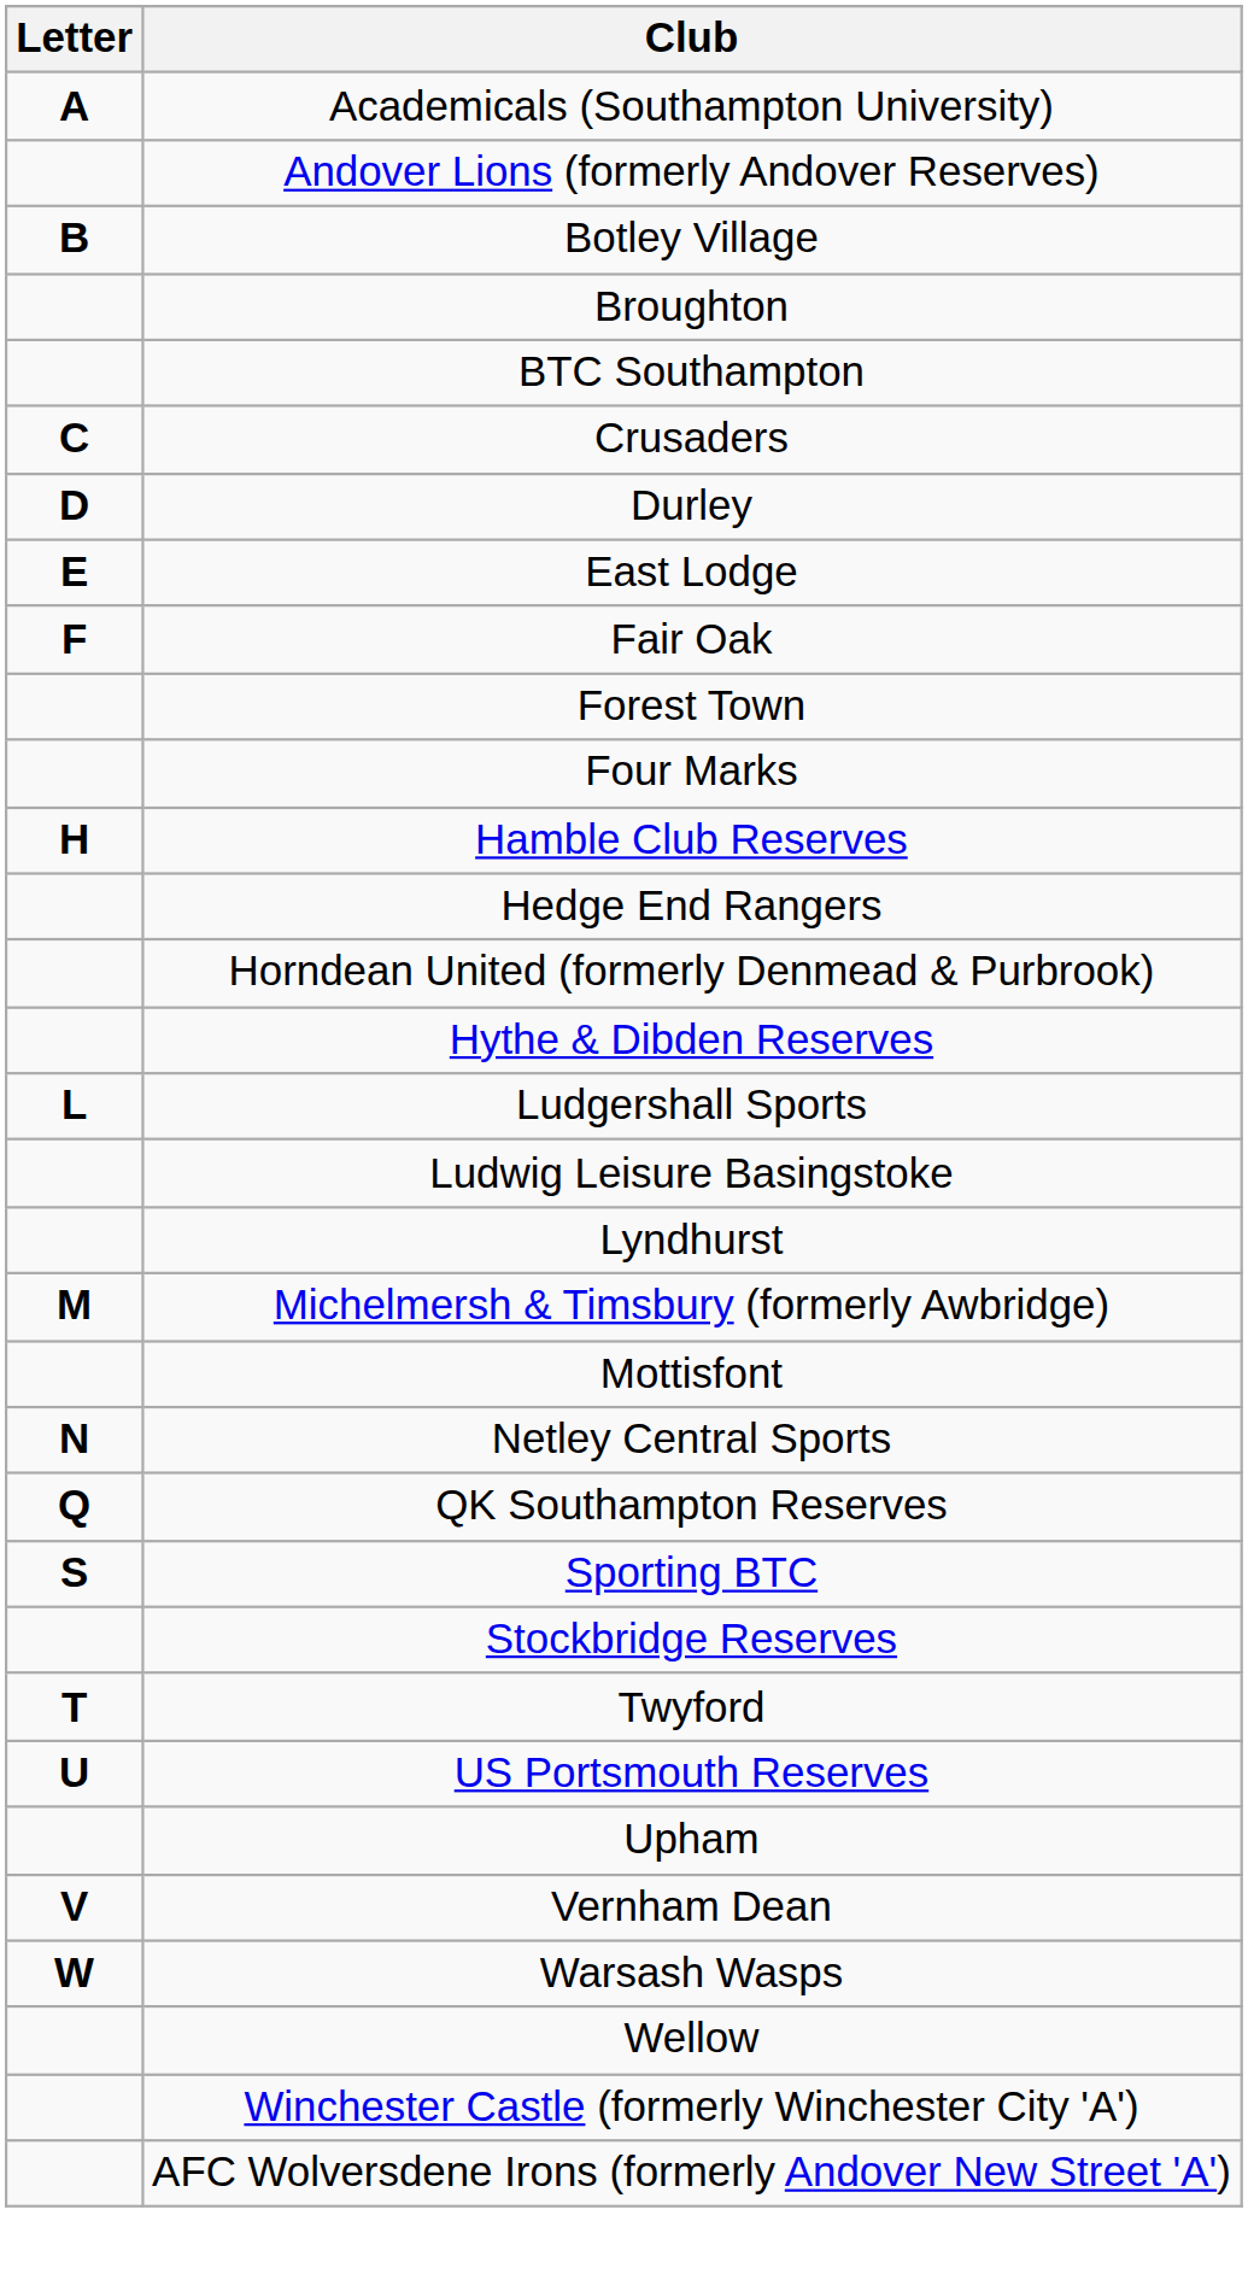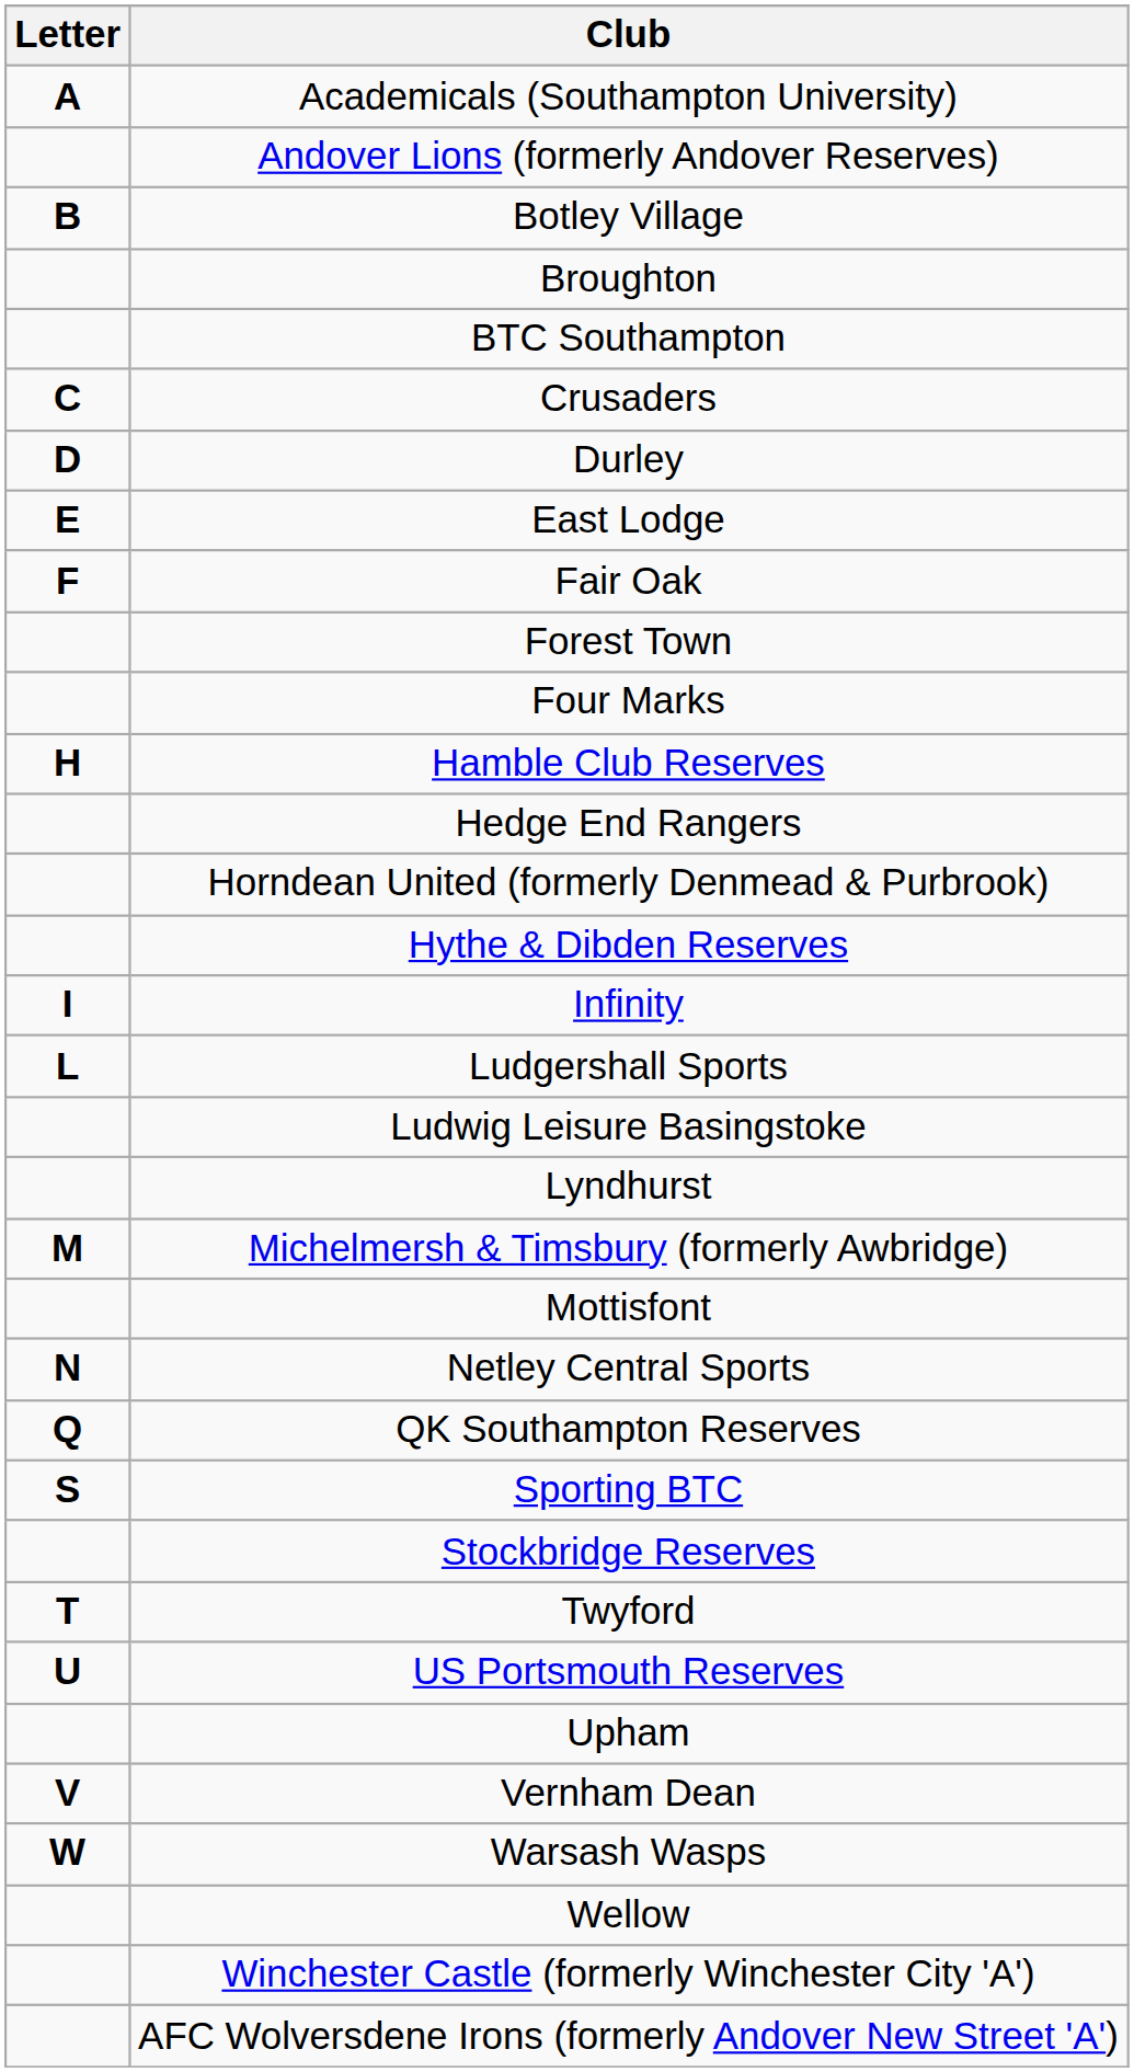+ row: I | Infinity
